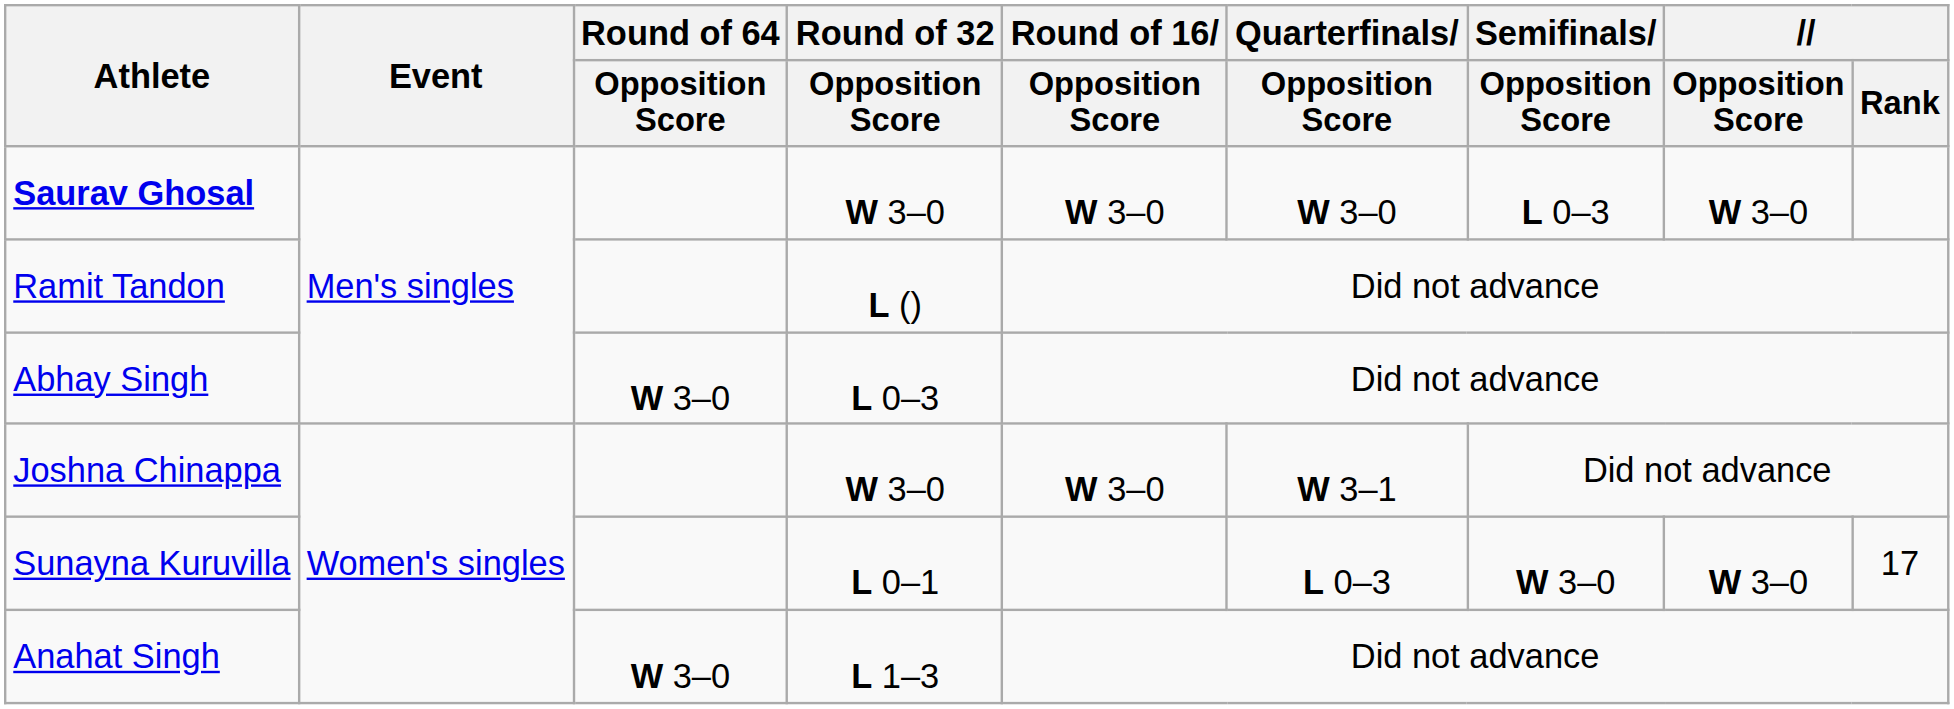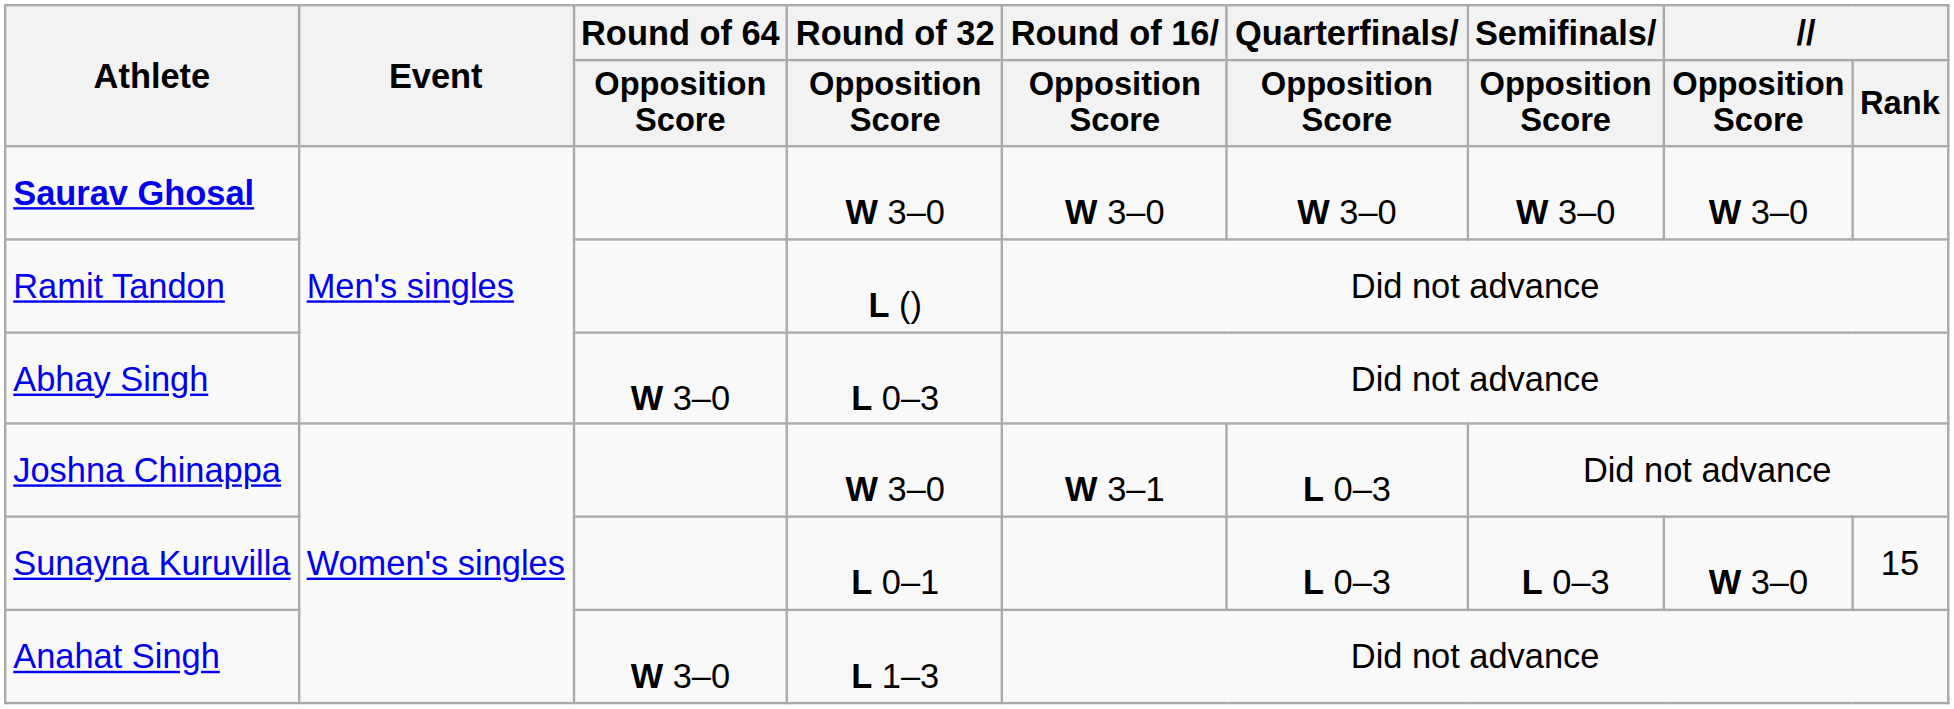Saurav Ghosal | Semifinals / Opposition Score: L 0–3 -> W 3–0
Joshna Chinappa | Round of 16 / Opposition Score: W 3–0 -> W 3–1
Joshna Chinappa | Quarterfinals / Opposition Score: W 3–1 -> L 0–3
Sunayna Kuruvilla | Semifinals / Opposition Score: W 3–0 -> L 0–3
Sunayna Kuruvilla | Rank: 17 -> 15
